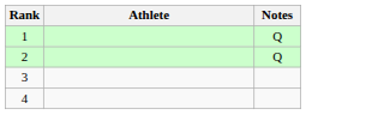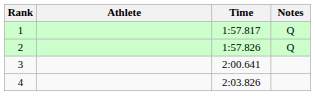+ column: Time | 1:57.817 | 1:57.826 | 2:00.641 | 2:03.826
